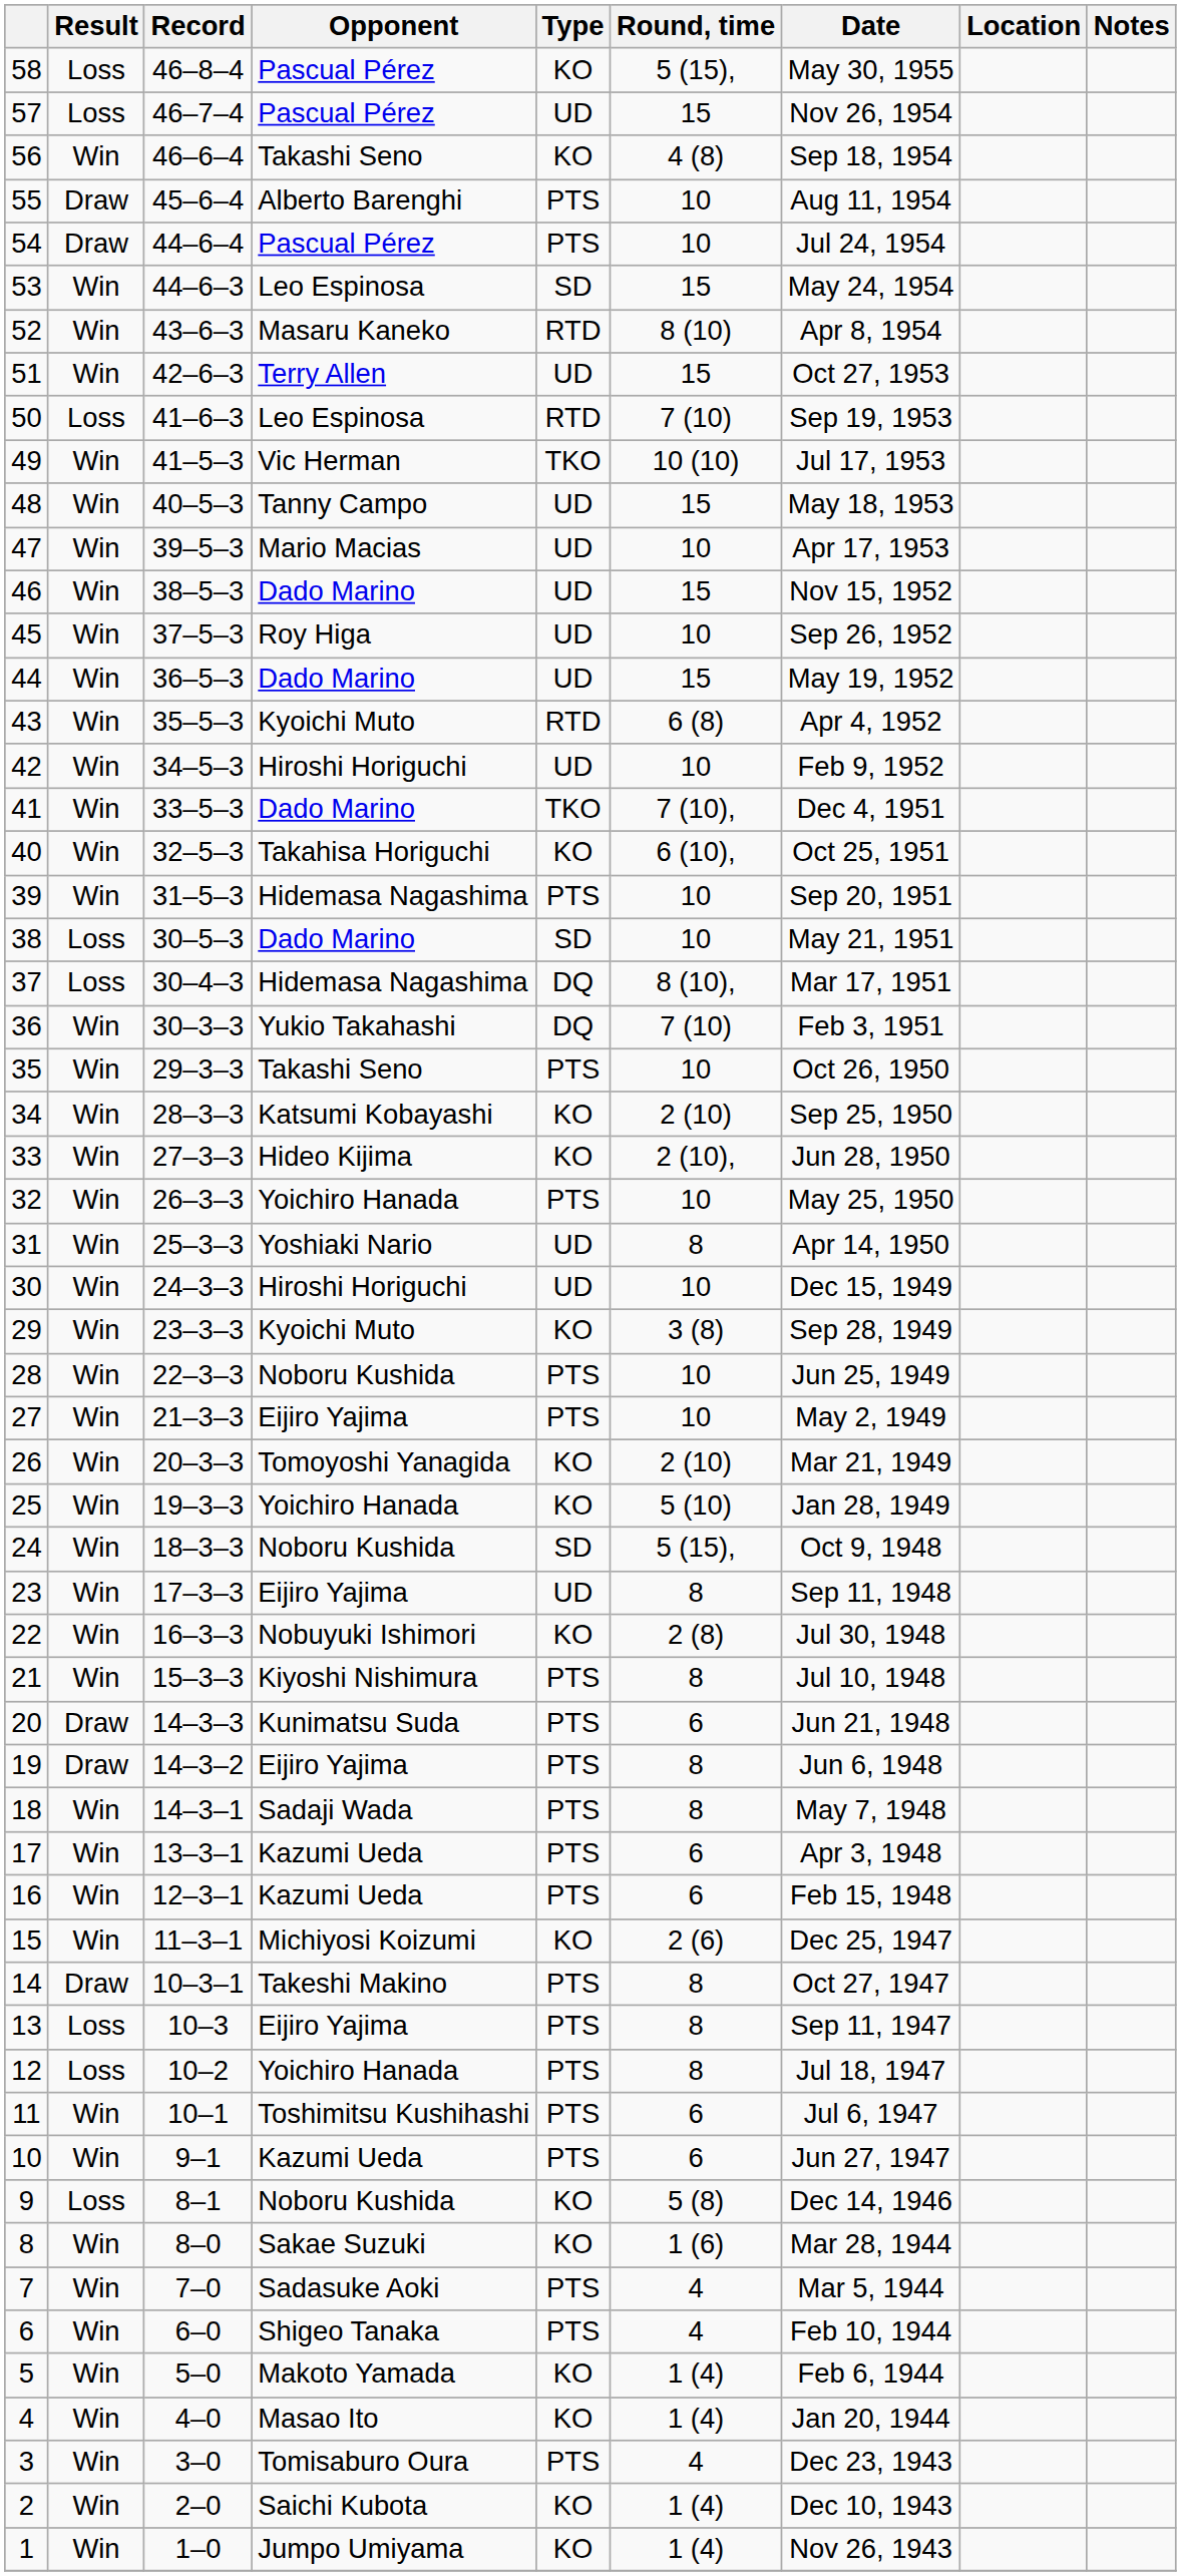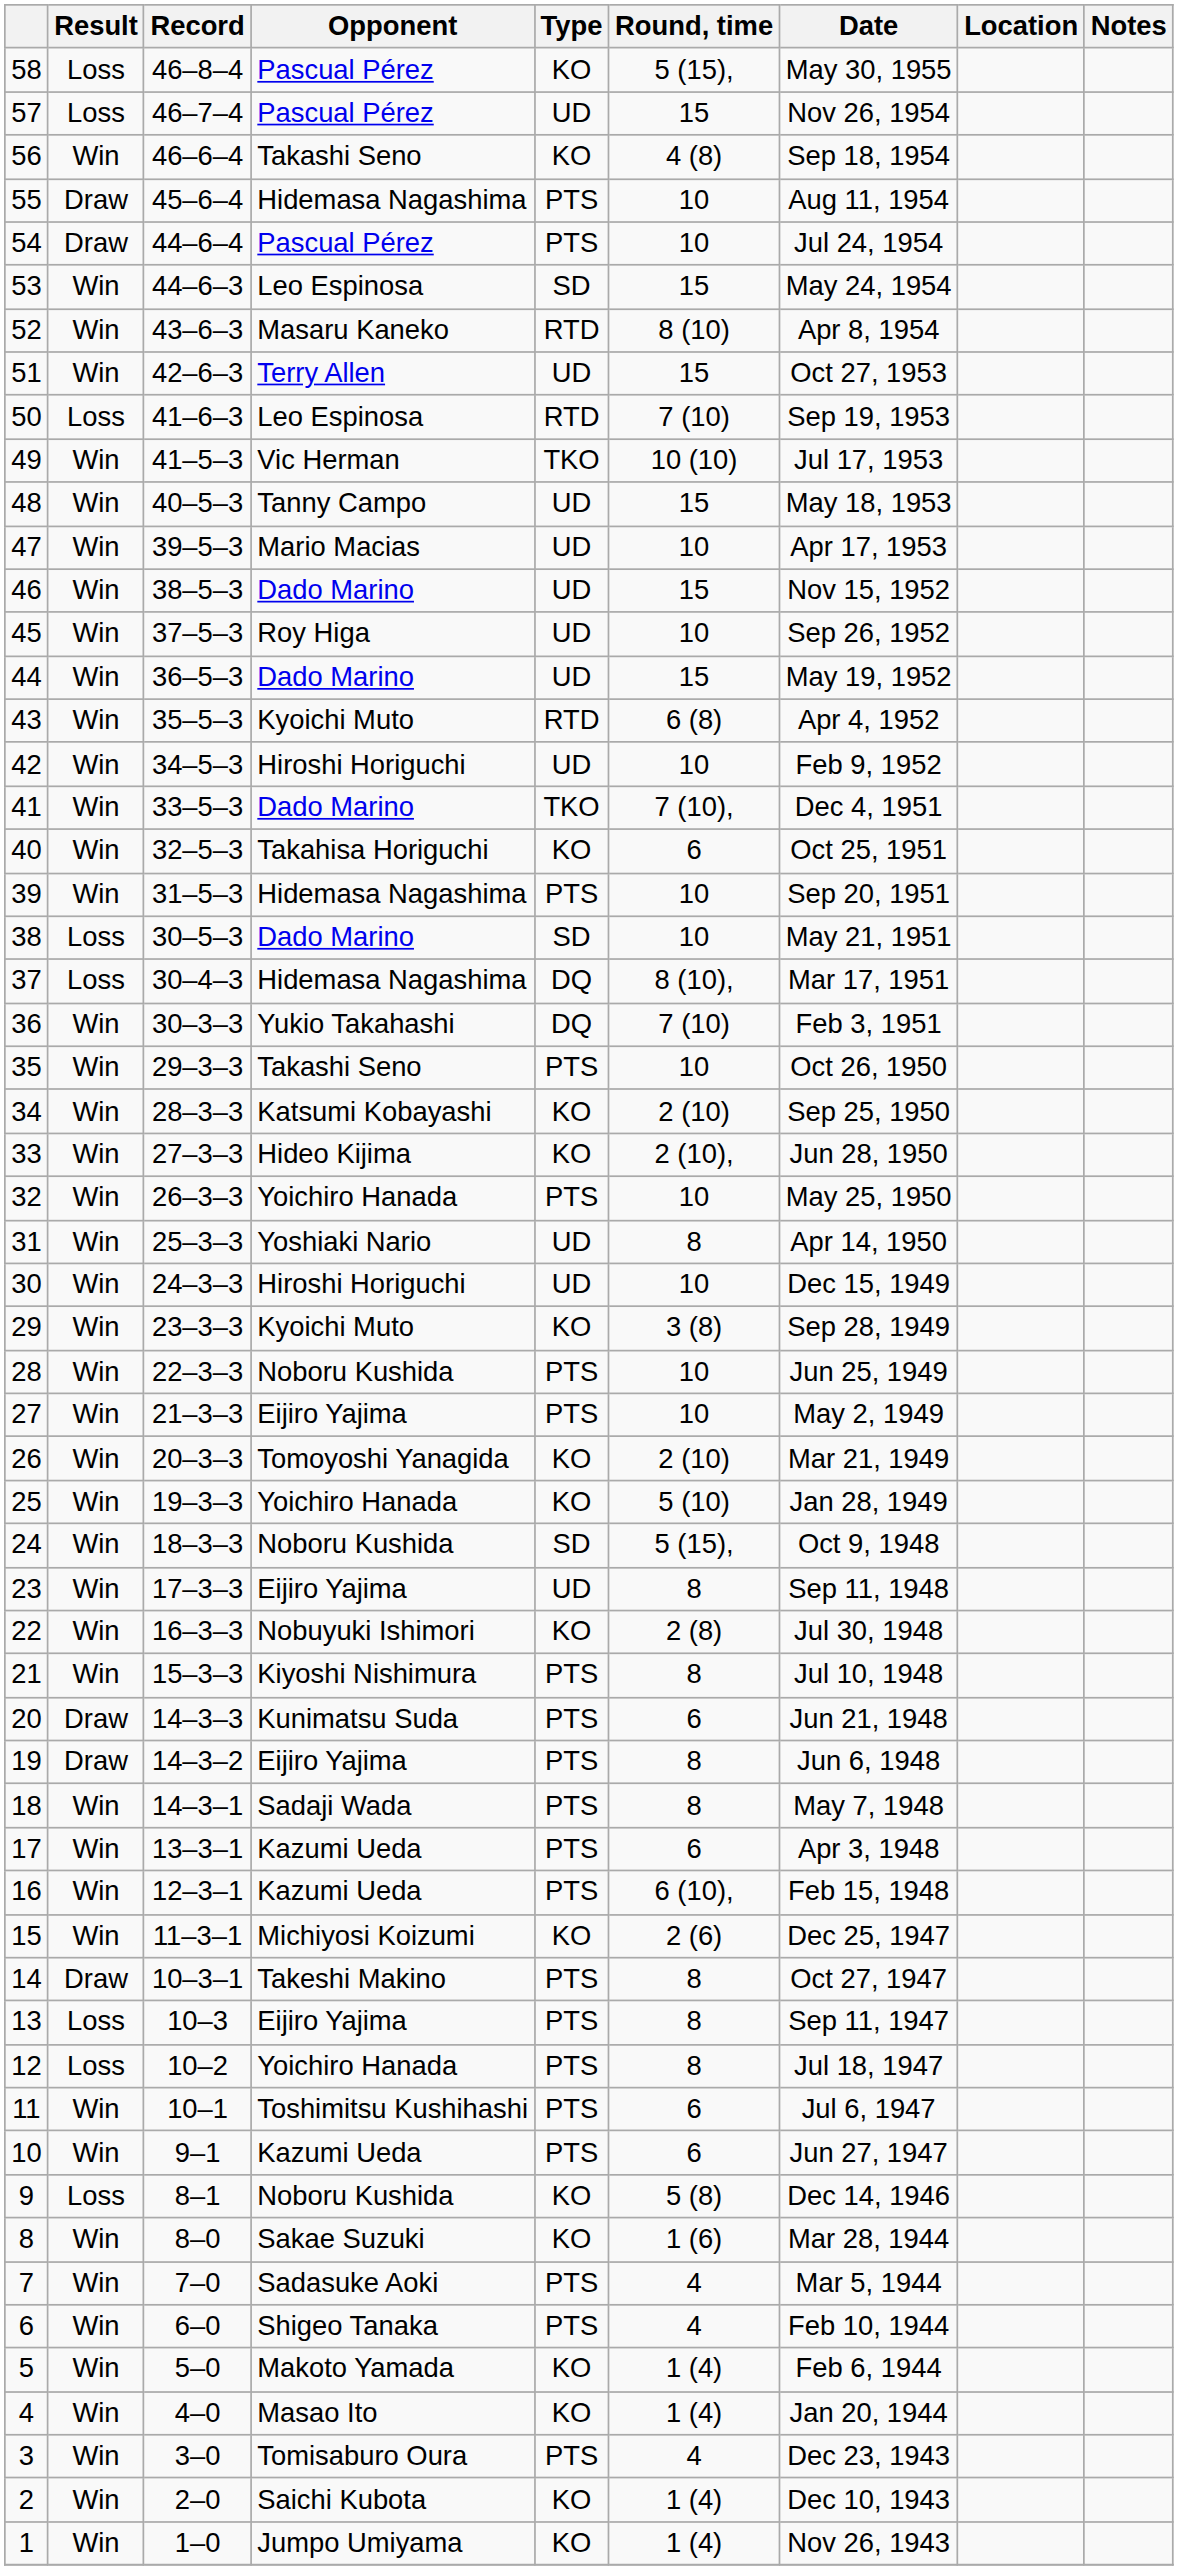55 | Opponent: Alberto Barenghi -> Hidemasa Nagashima
40 | Round, time: 6 (10), -> 6
16 | Round, time: 6 -> 6 (10),
